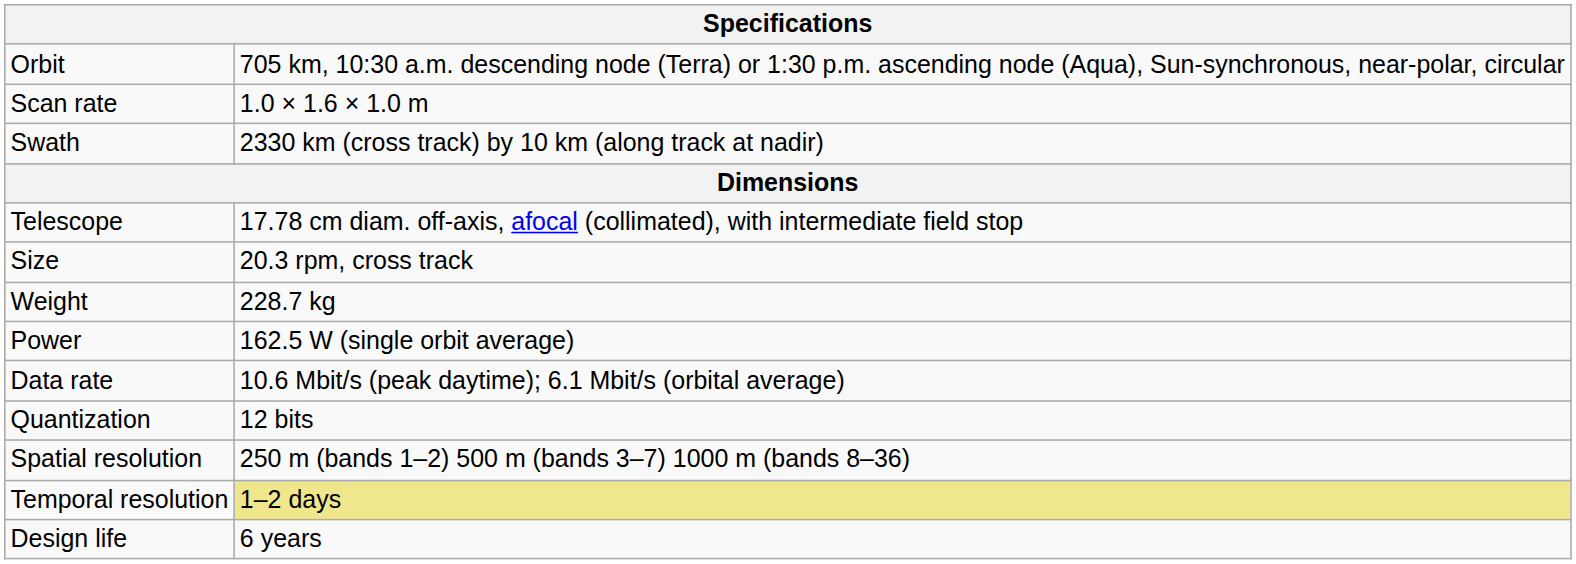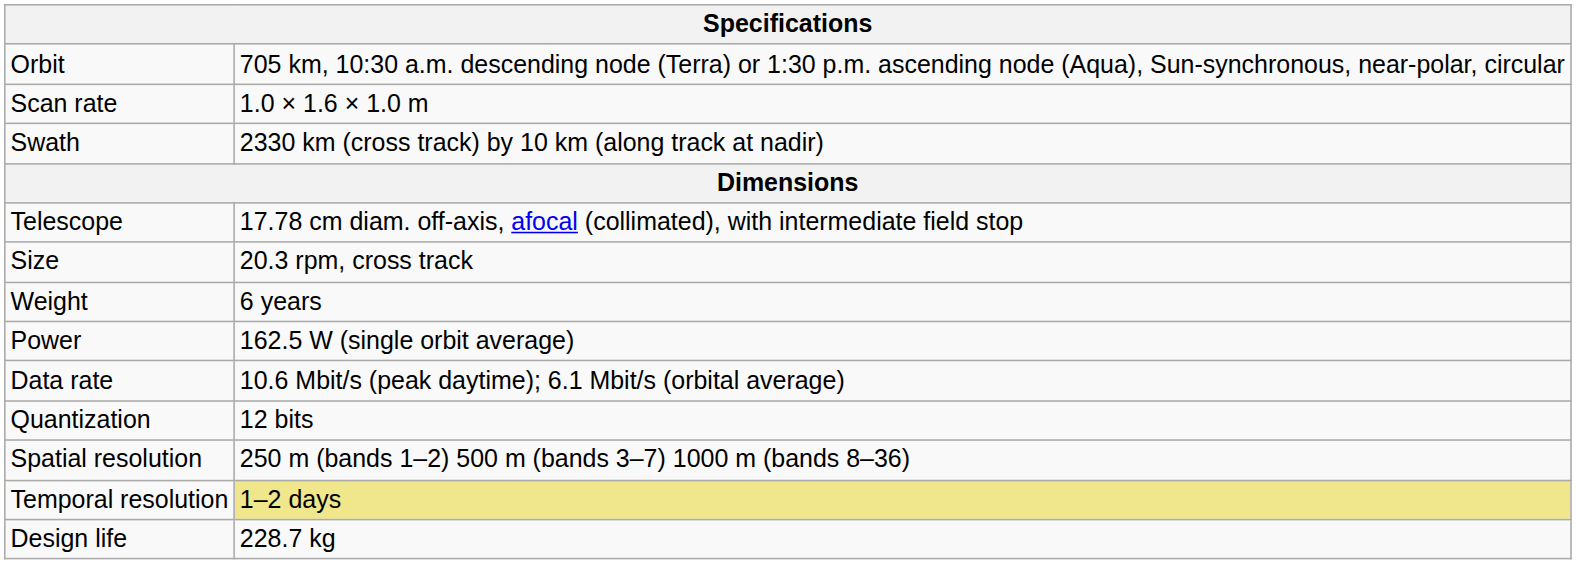Weight | column 2: 228.7 kg -> 6 years
Design life | column 2: 6 years -> 228.7 kg
